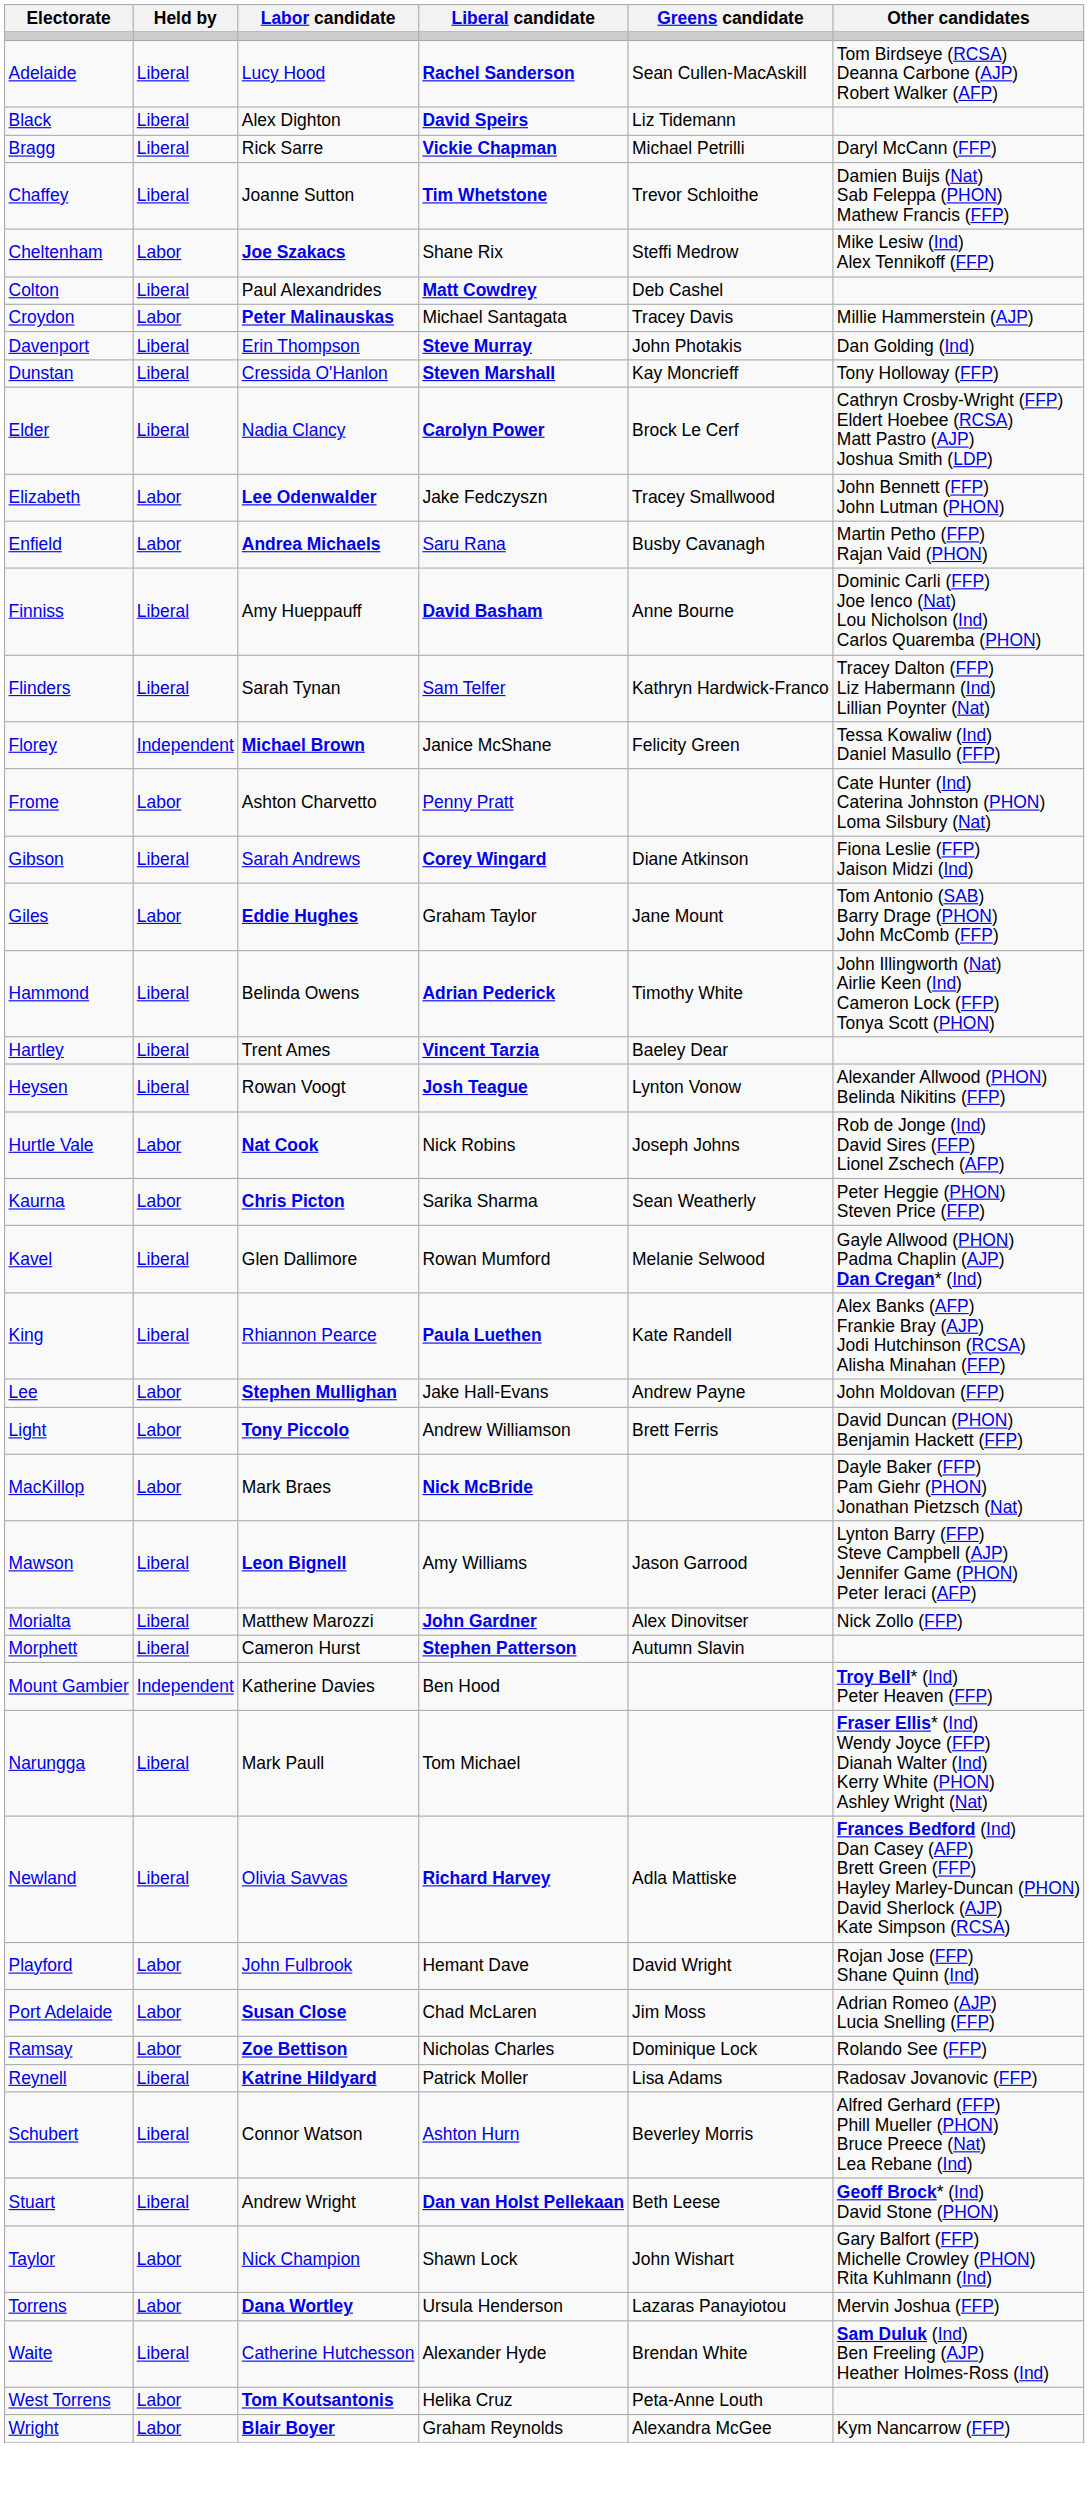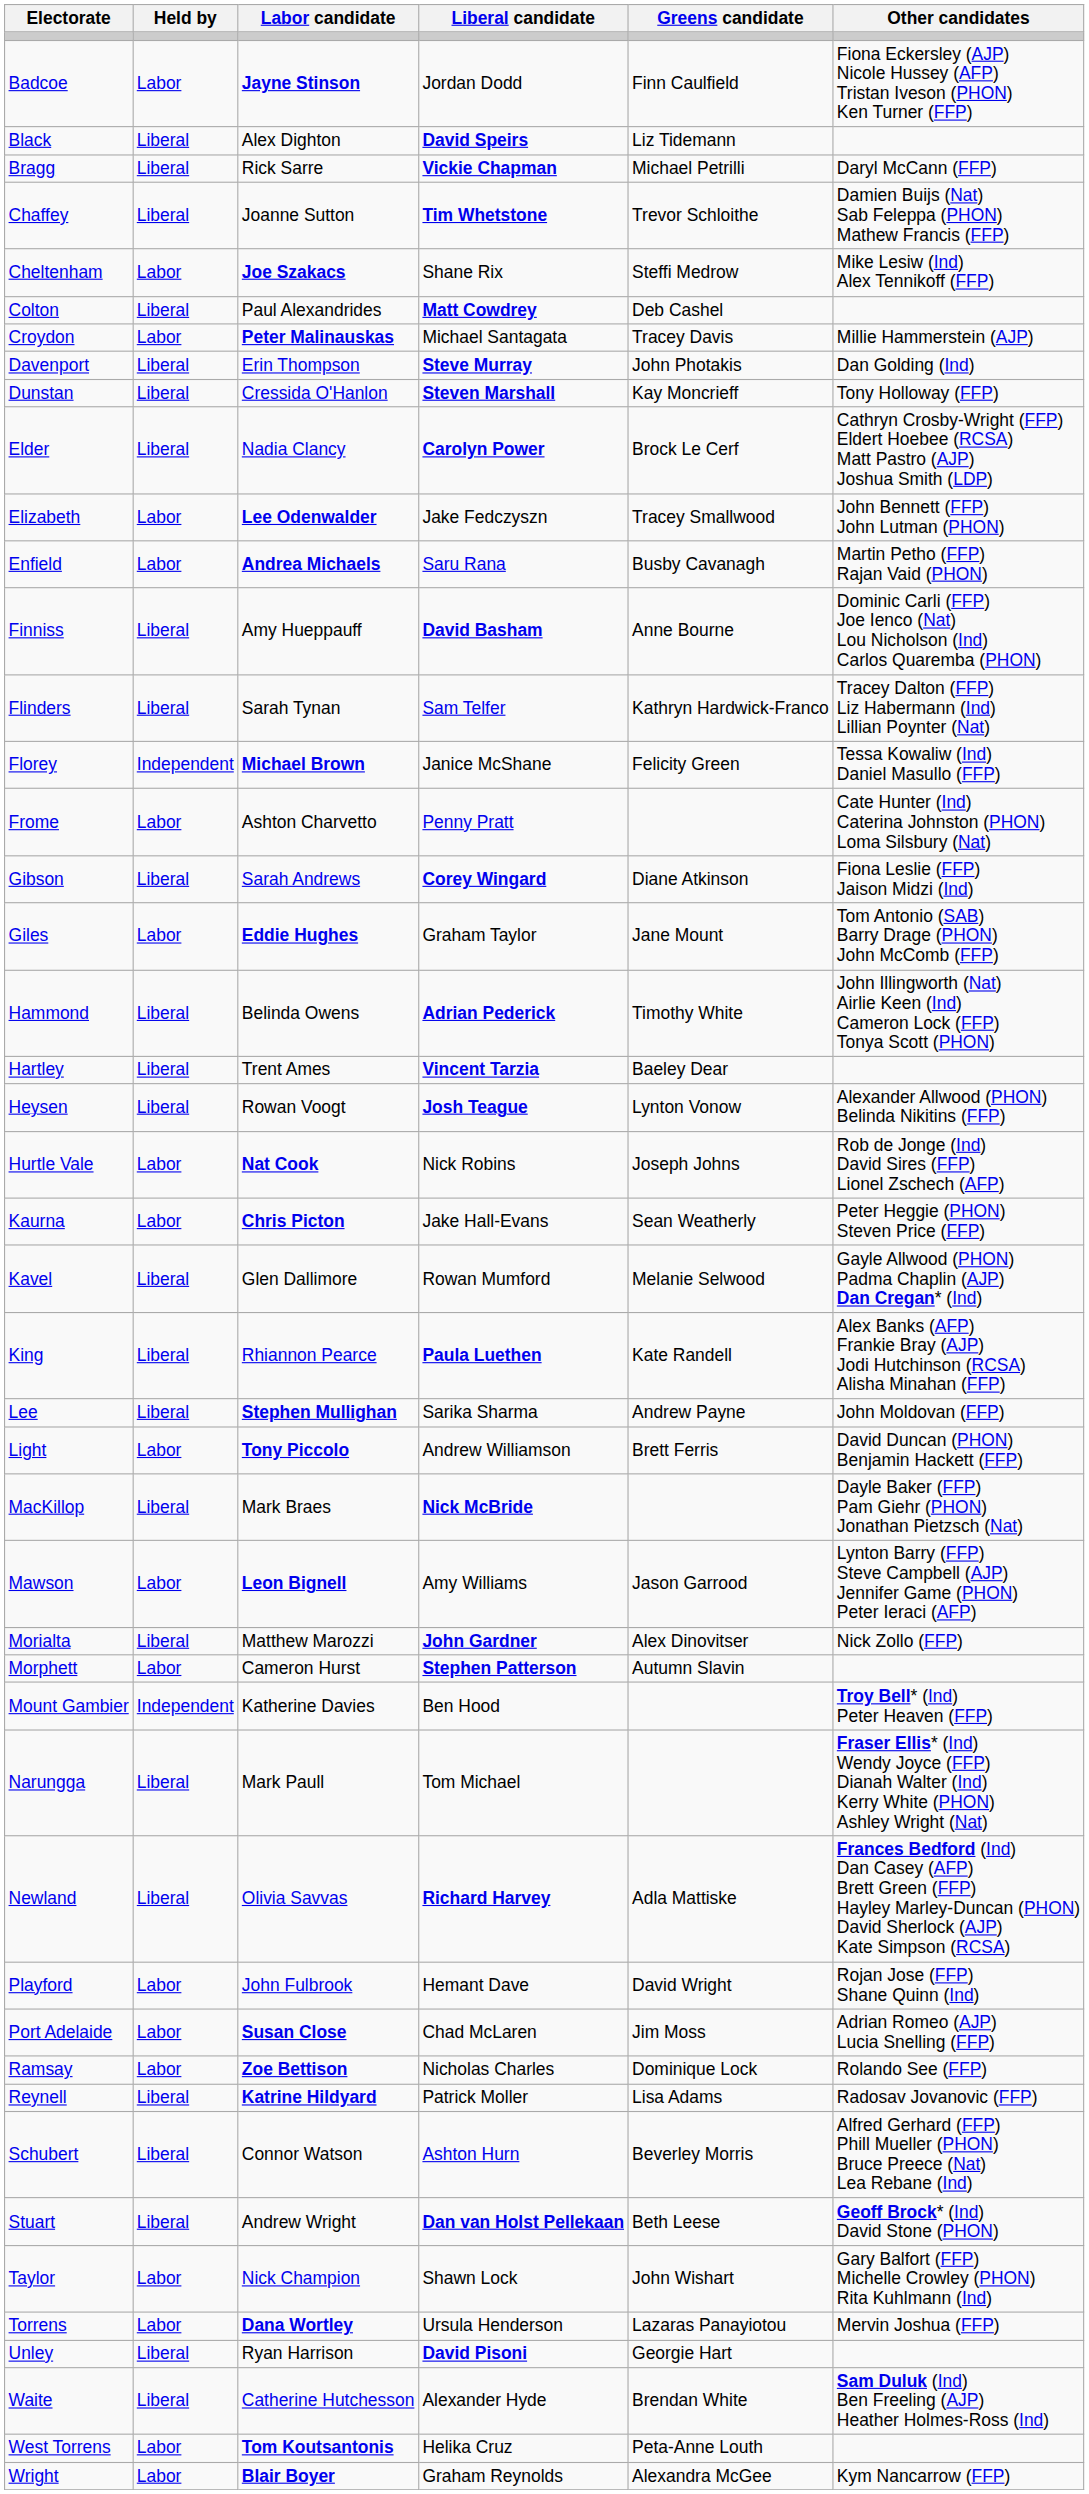- row: Adelaide | Liberal | Lucy Hood | Rachel Sanderson | Sean Cullen-MacAskill | Tom Birdseye (RCSA) Deanna Carbone (AJP) Robert Walker (AFP)
+ row: Badcoe | Labor | Jayne Stinson | Jordan Dodd | Finn Caulfield | Fiona Eckersley (AJP) Nicole Hussey (AFP) Tristan Iveson (PHON) Ken Turner (FFP)
Kaurna | Liberal candidate: Sarika Sharma -> Jake Hall-Evans
Lee | Held by: Labor -> Liberal
Lee | Liberal candidate: Jake Hall-Evans -> Sarika Sharma
MacKillop | Held by: Labor -> Liberal
Mawson | Held by: Liberal -> Labor
Morphett | Held by: Liberal -> Labor
+ row: Unley | Liberal | Ryan Harrison | David Pisoni | Georgie Hart
